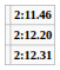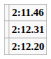rows swapped: 2:12.20 <-> 2:12.31
